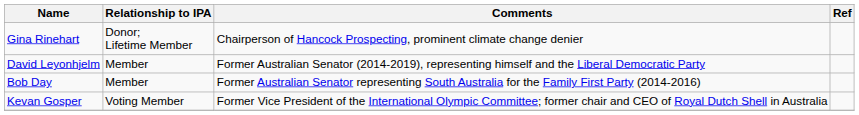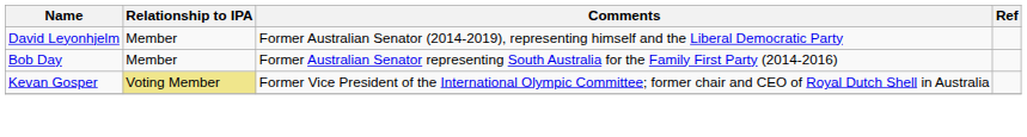- row: Gina Rinehart | Donor; Lifetime Member | Chairperson of Hancock Prospecting, prominent climate change denier
Kevan Gosper | Relationship to IPA: no background -> khaki background
